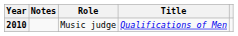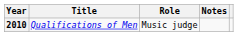columns swapped: Title <-> Notes
